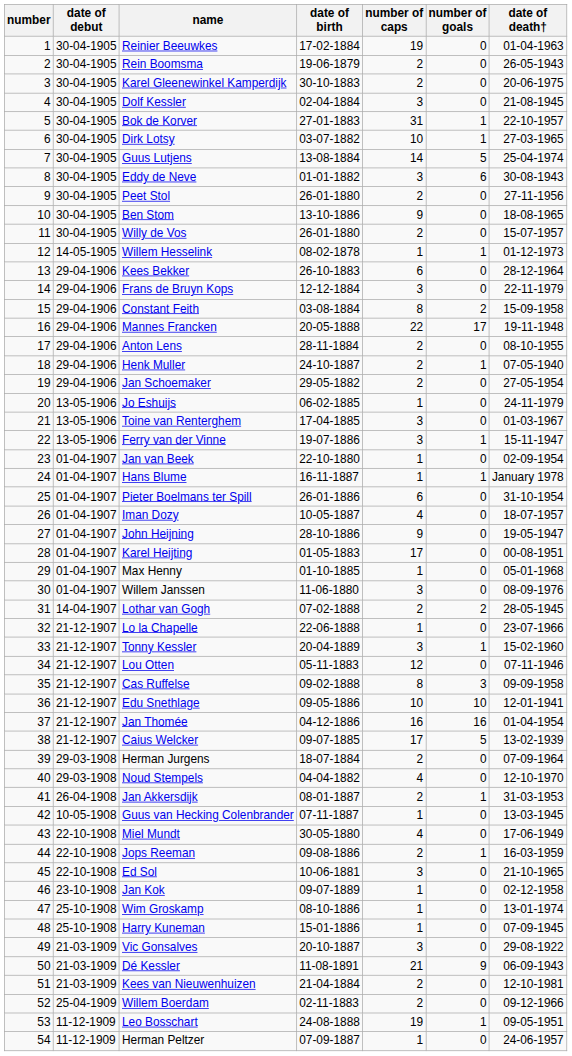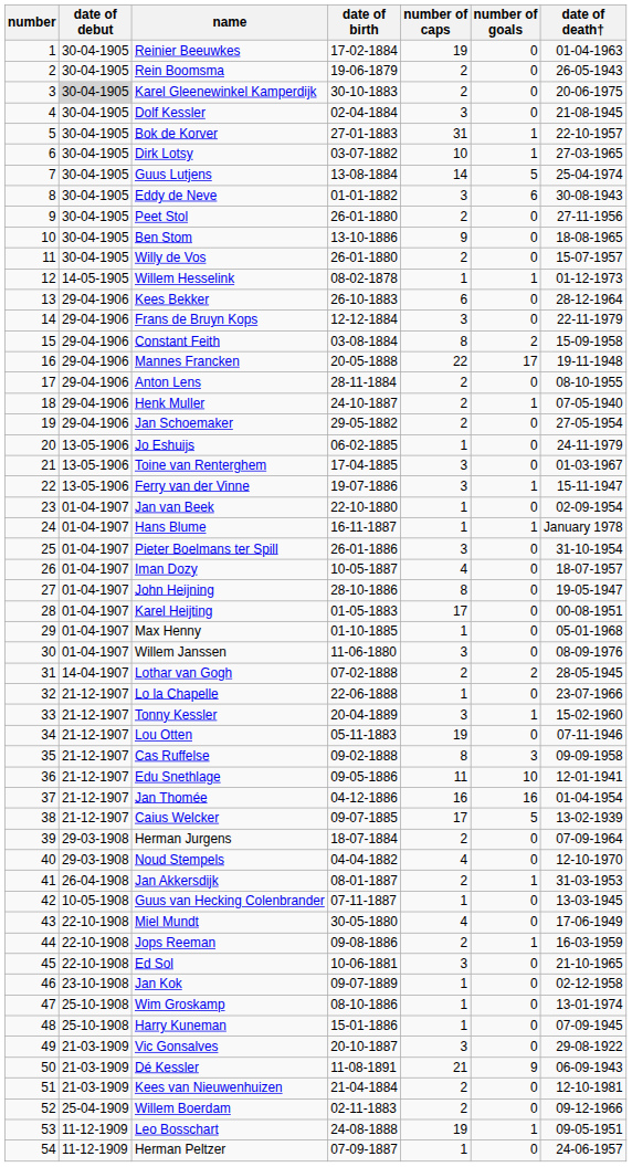Karel Gleenewinkel Kamperdijk | date of debut: no background -> lightgrey background
Pieter Boelmans ter Spill | number of caps: 6 -> 3
John Heijning | number of caps: 9 -> 8
Lou Otten | number of caps: 12 -> 19
Edu Snethlage | number of caps: 10 -> 11
